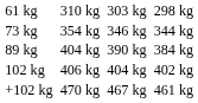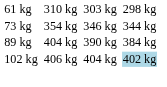102 kg | column 7: no background -> lightblue background
- row: +102 kg | 470 kg | 467 kg | 461 kg
